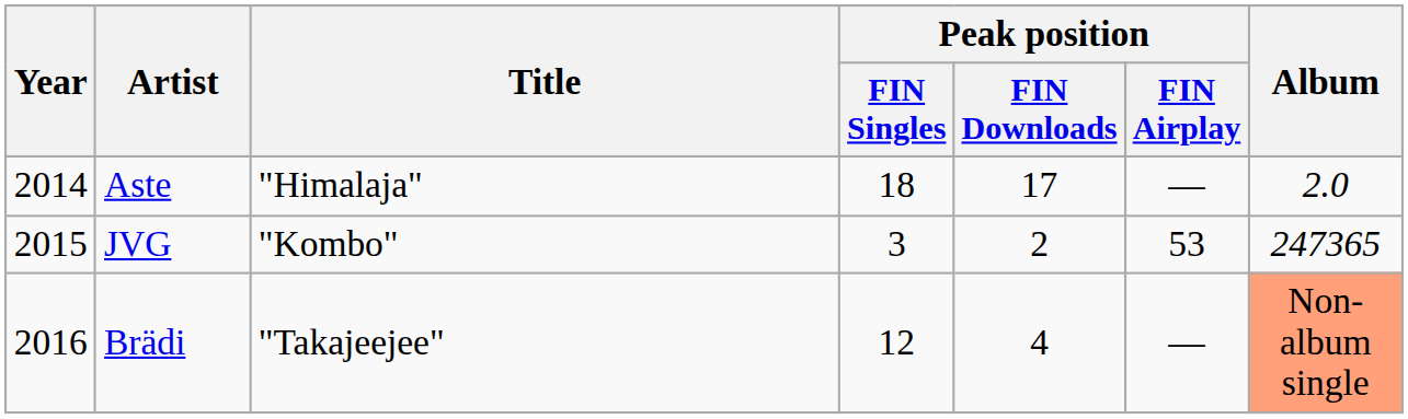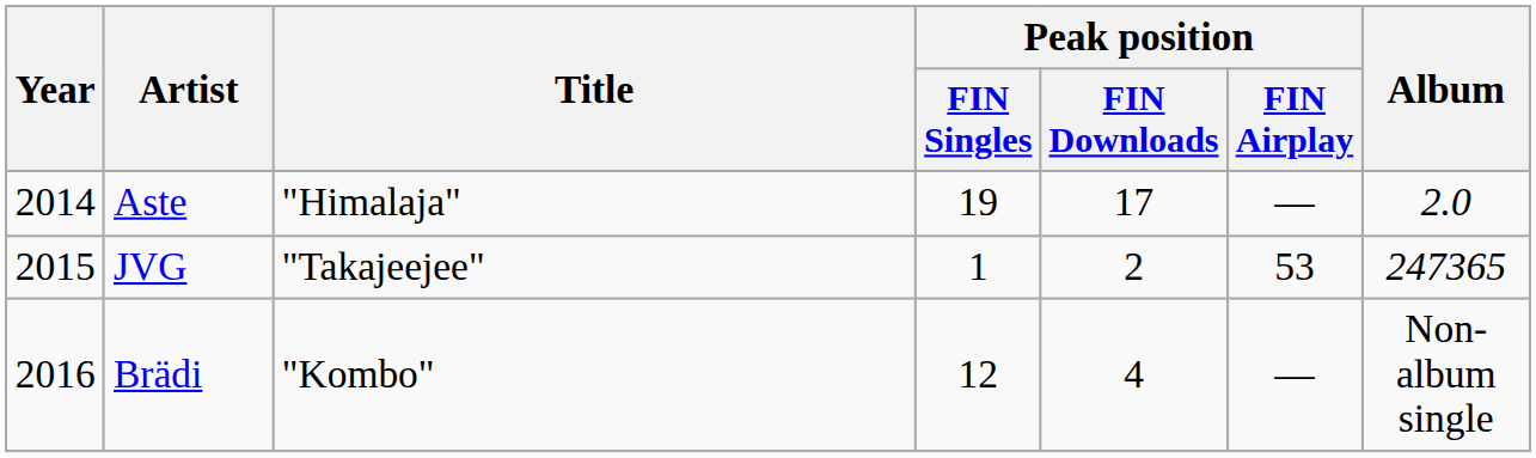Aste | Peak position / FIN Singles: 18 -> 19
JVG | Title: "Kombo" -> "Takajeejee"
JVG | Peak position / FIN Singles: 3 -> 1
Brädi | Title: "Takajeejee" -> "Kombo"
Brädi | Album: lightsalmon background -> no background
